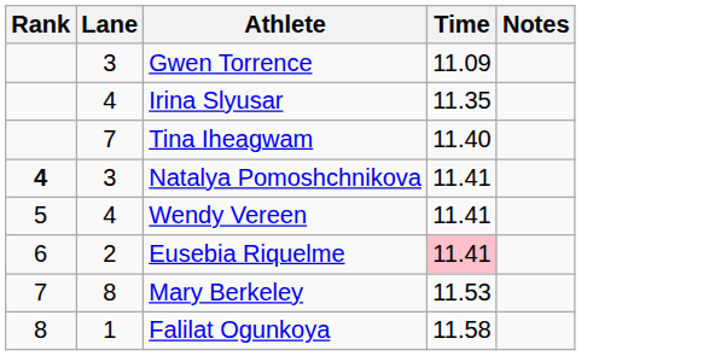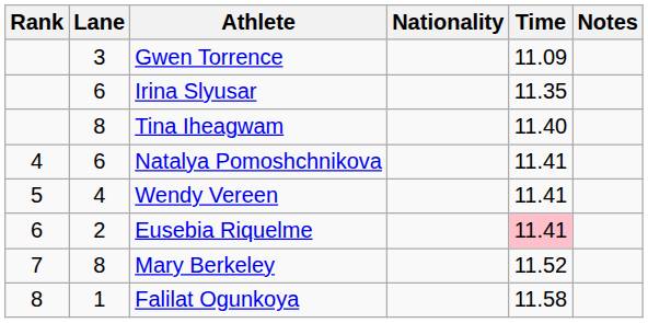+ column: Nationality
Irina Slyusar | Lane: 4 -> 6
Tina Iheagwam | Lane: 7 -> 8
Natalya Pomoshchnikova | Rank: bold -> normal
Natalya Pomoshchnikova | Lane: 3 -> 6
Mary Berkeley | Time: 11.53 -> 11.52
